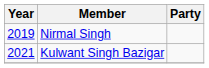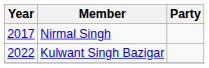Nirmal Singh | Year: 2019 -> 2017
Kulwant Singh Bazigar | Year: 2021 -> 2022
